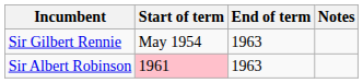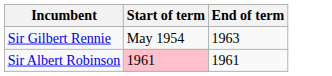- column: Notes
Sir Albert Robinson | End of term: 1963 -> 1961
